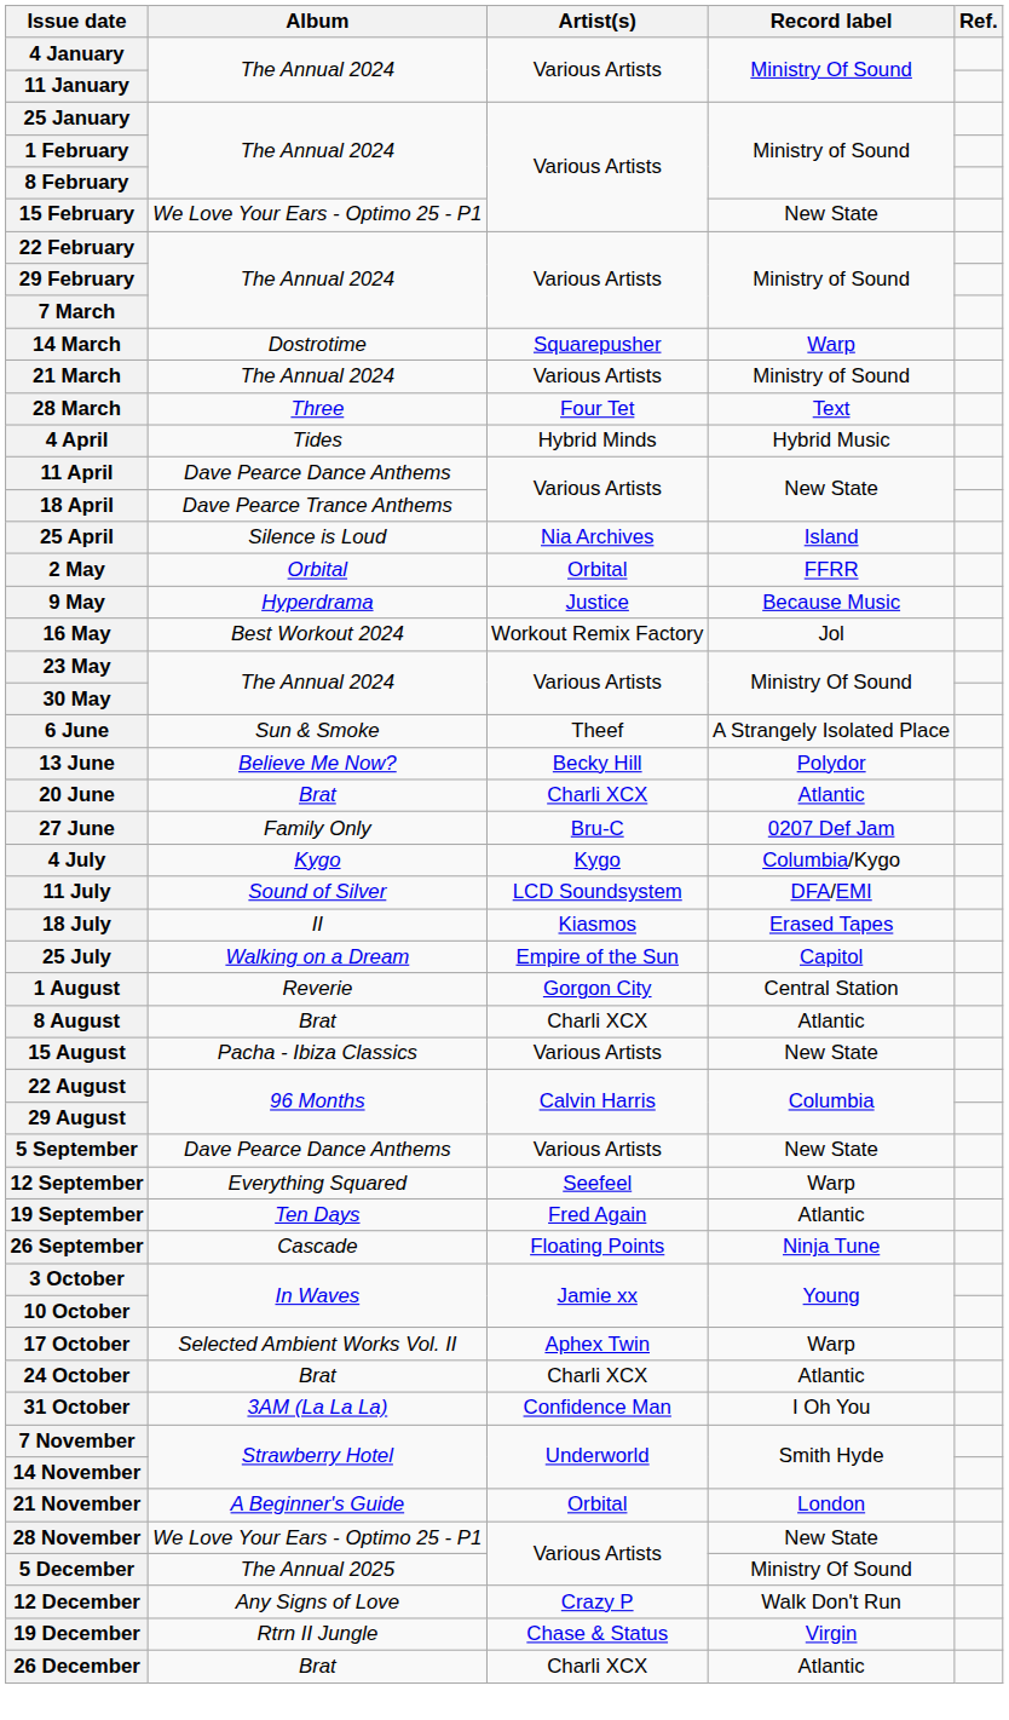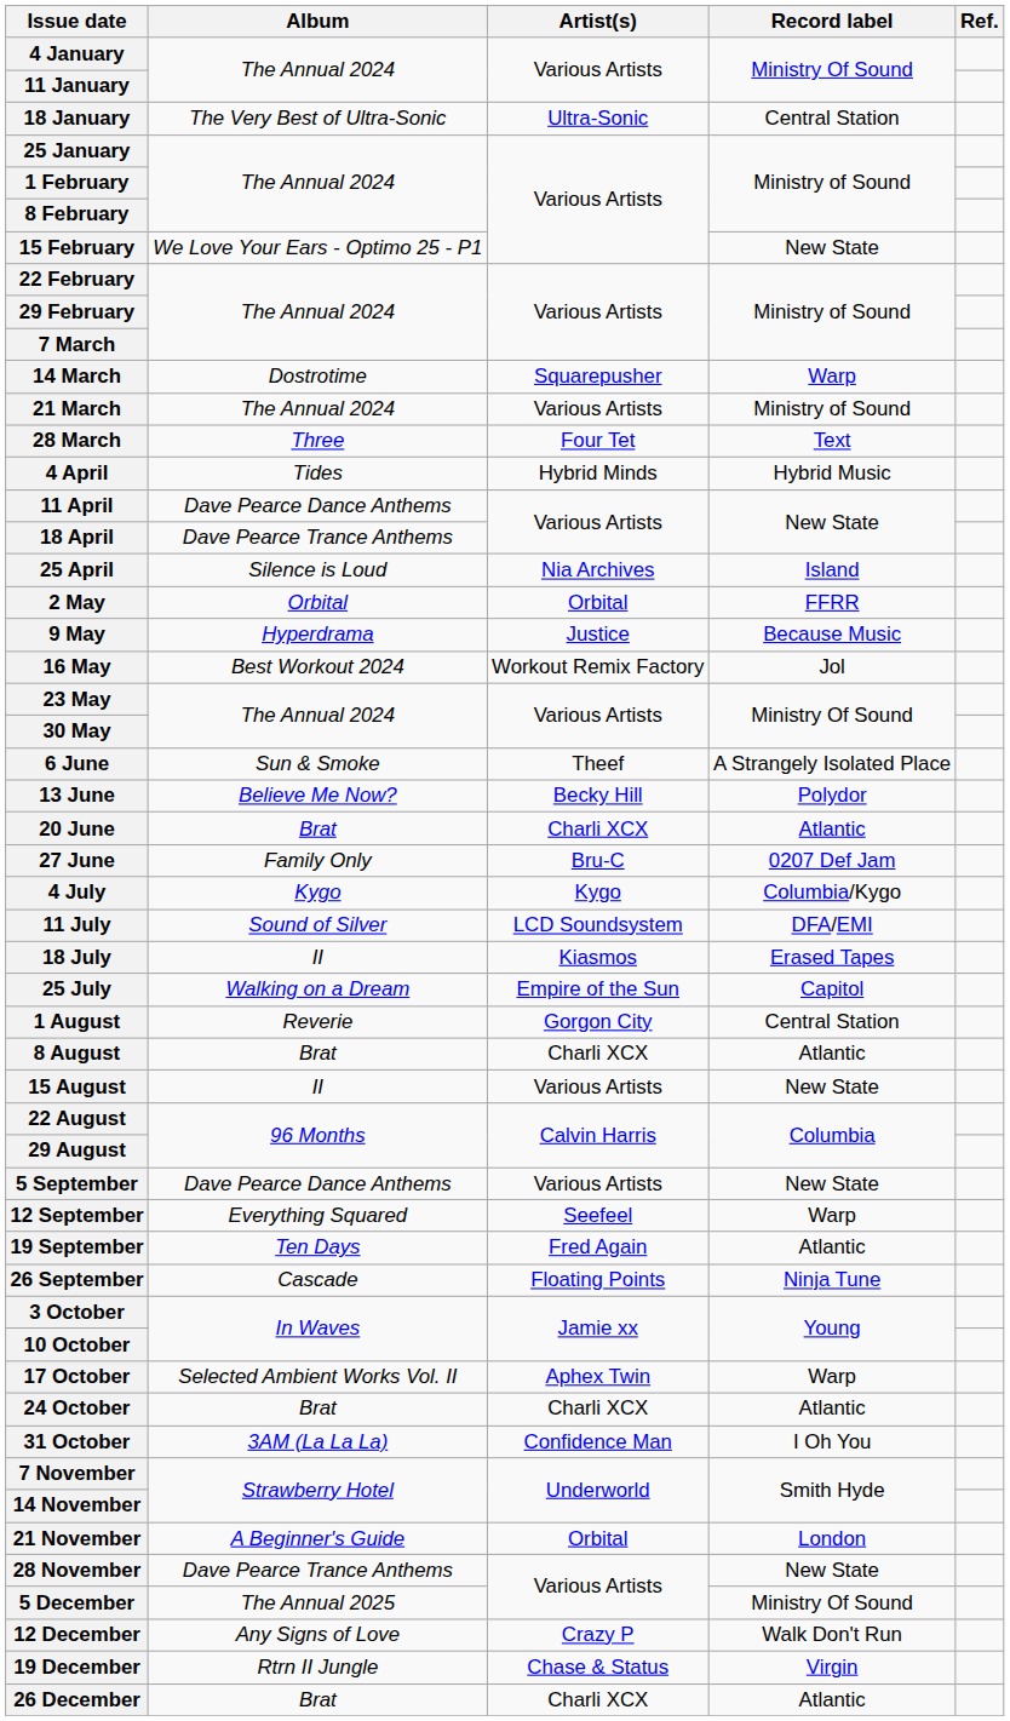+ row: 18 January | The Very Best of Ultra-Sonic | Ultra-Sonic | Central Station
15 August | Album: Pacha - Ibiza Classics -> II
28 November | Album: We Love Your Ears - Optimo 25 - P1 -> Dave Pearce Trance Anthems
